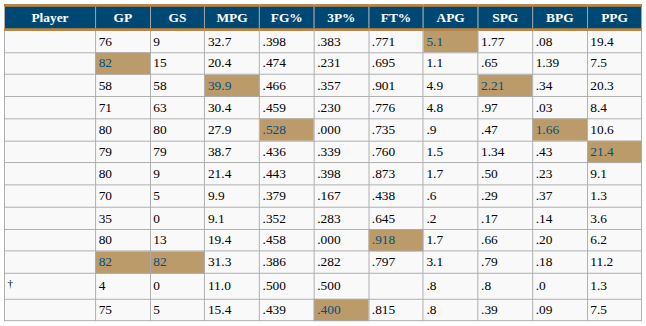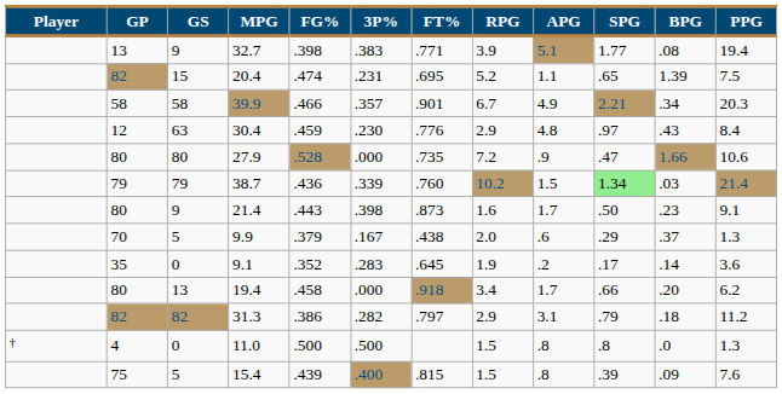+ column: RPG | 3.9 | 5.2 | 6.7 | 2.9 | 7.2 | 10.2 | 1.6 | 2.0 | 1.9 | 3.4 | 2.9 | 1.5 | 1.5
32.7 | GP: 76 -> 13
30.4 | GP: 71 -> 12
30.4 | BPG: .03 -> .43
38.7 | SPG: no background -> lightgreen background
38.7 | BPG: .43 -> .03
15.4 | PPG: 7.5 -> 7.6
